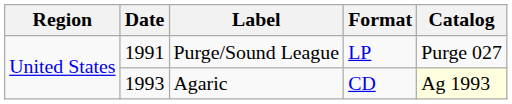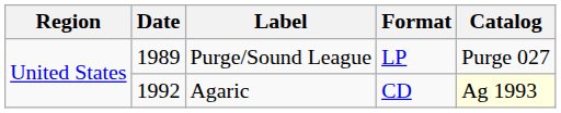Purge/Sound League | Date: 1991 -> 1989
Agaric | Date: 1993 -> 1992
